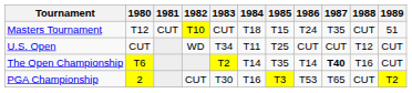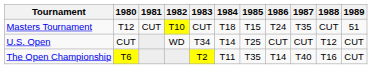U.S. Open | 1984: T11 -> T14
The Open Championship | 1984: T14 -> T11
The Open Championship | 1987: bold -> normal
- row: PGA Championship | 2 | CUT | T30 | T16 | T3 | T53 | T65 | CUT | T2
